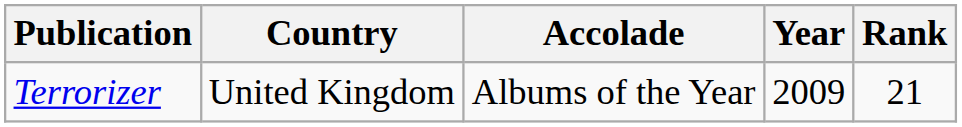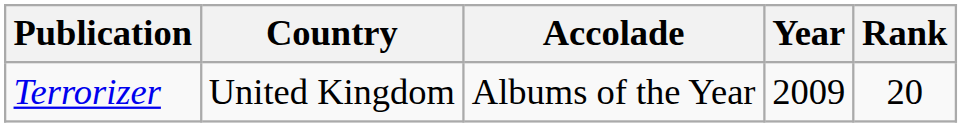Terrorizer | Rank: 21 -> 20
